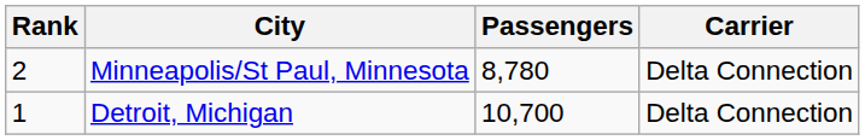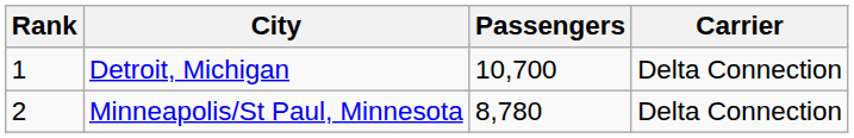rows swapped: Detroit, Michigan <-> Minneapolis/St Paul, Minnesota
